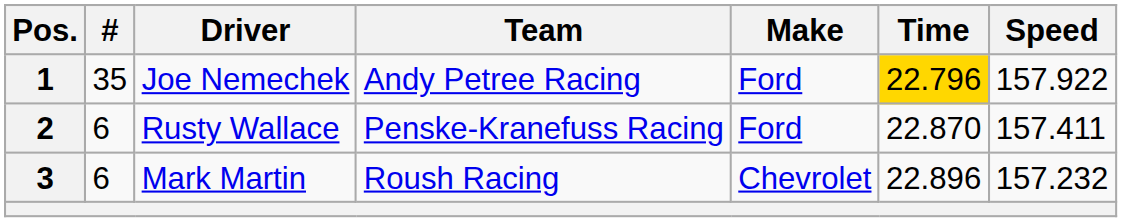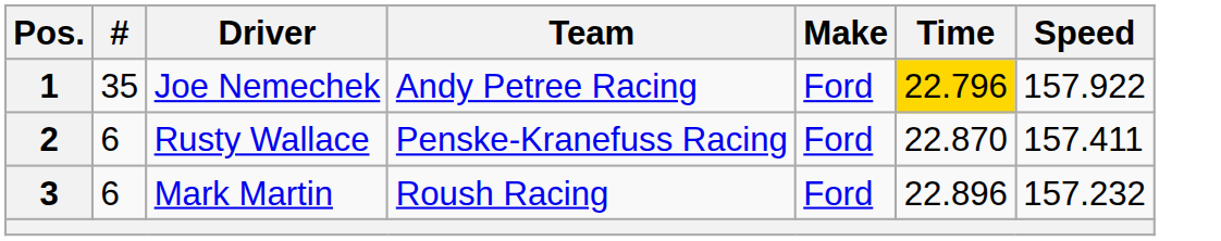Mark Martin | Make: Chevrolet -> Ford
